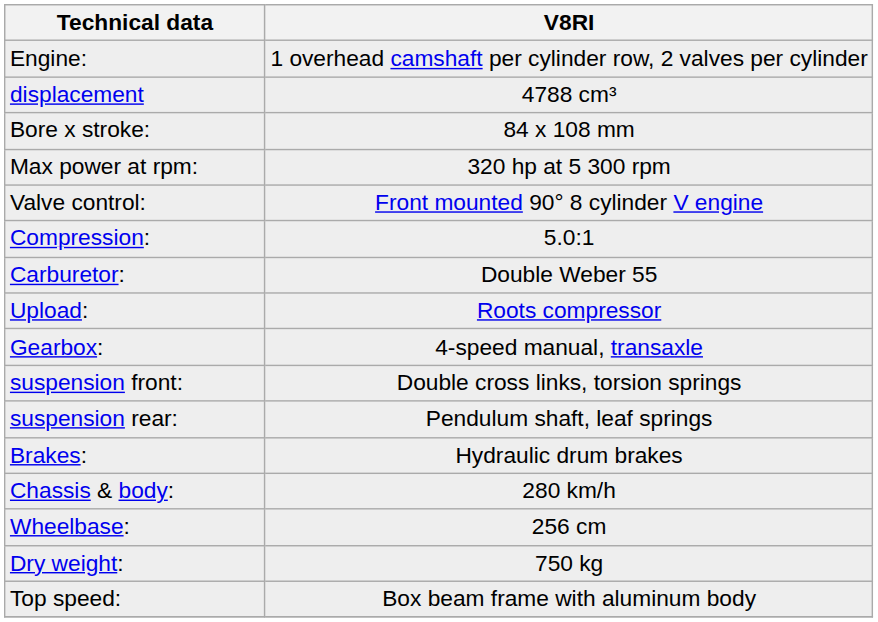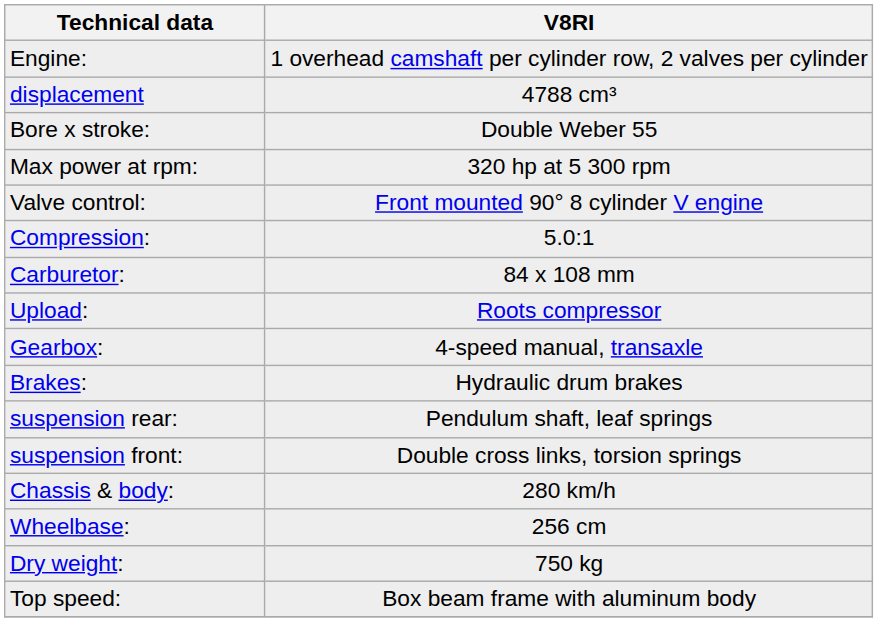Bore x stroke: | V8RI: 84 x 108 mm -> Double Weber 55
Carburetor: | V8RI: Double Weber 55 -> 84 x 108 mm
rows swapped: suspension front: <-> Brakes:
